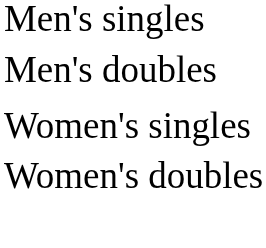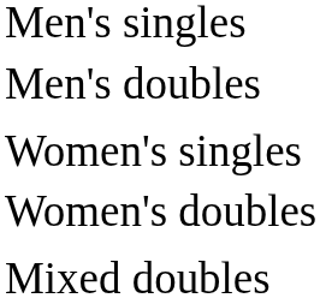+ row: Mixed doubles
